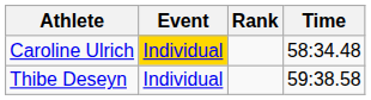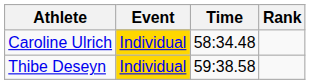columns swapped: Time <-> Rank
Thibe Deseyn | Event: no background -> gold background
